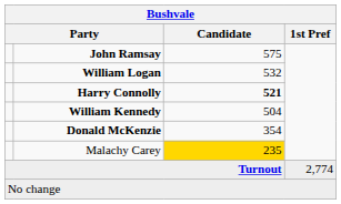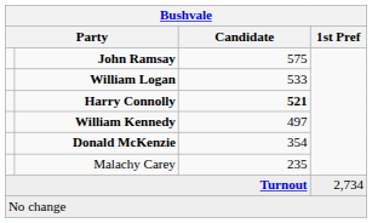William Logan | Candidate: 532 -> 533
William Kennedy | Candidate: 504 -> 497
Malachy Carey | Candidate: gold background -> no background
Turnout | 1st Pref: 2,774 -> 2,734
